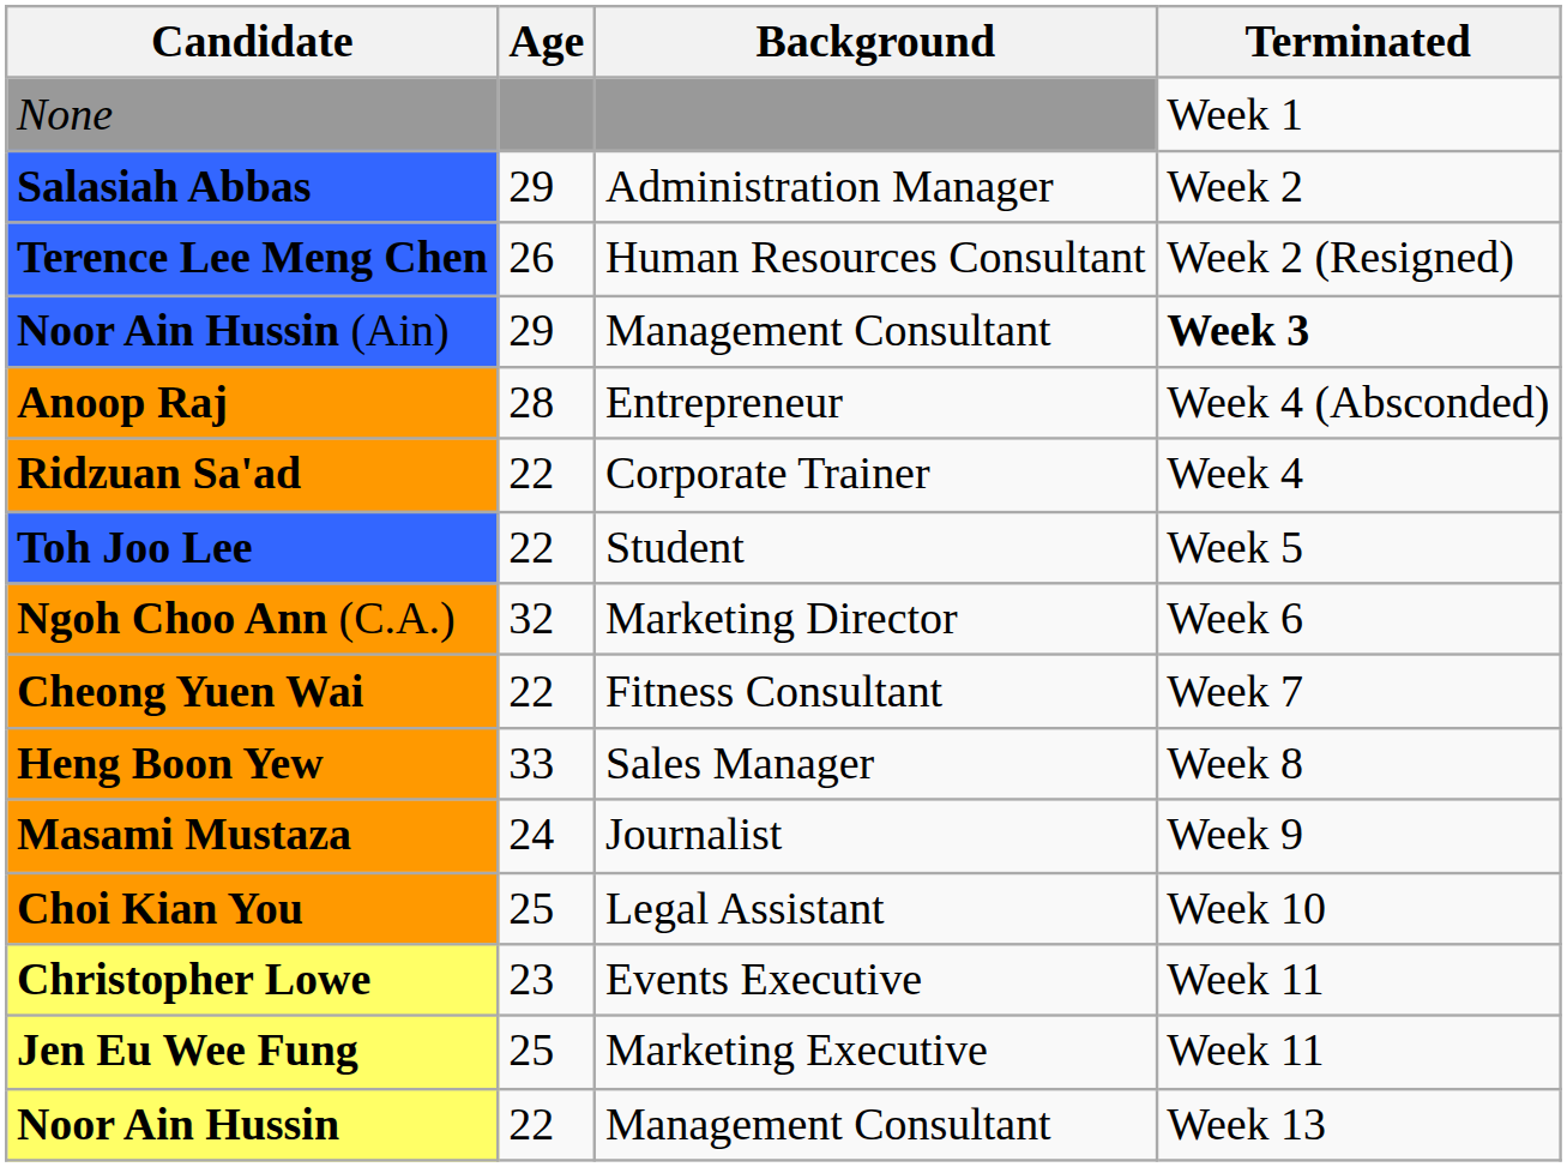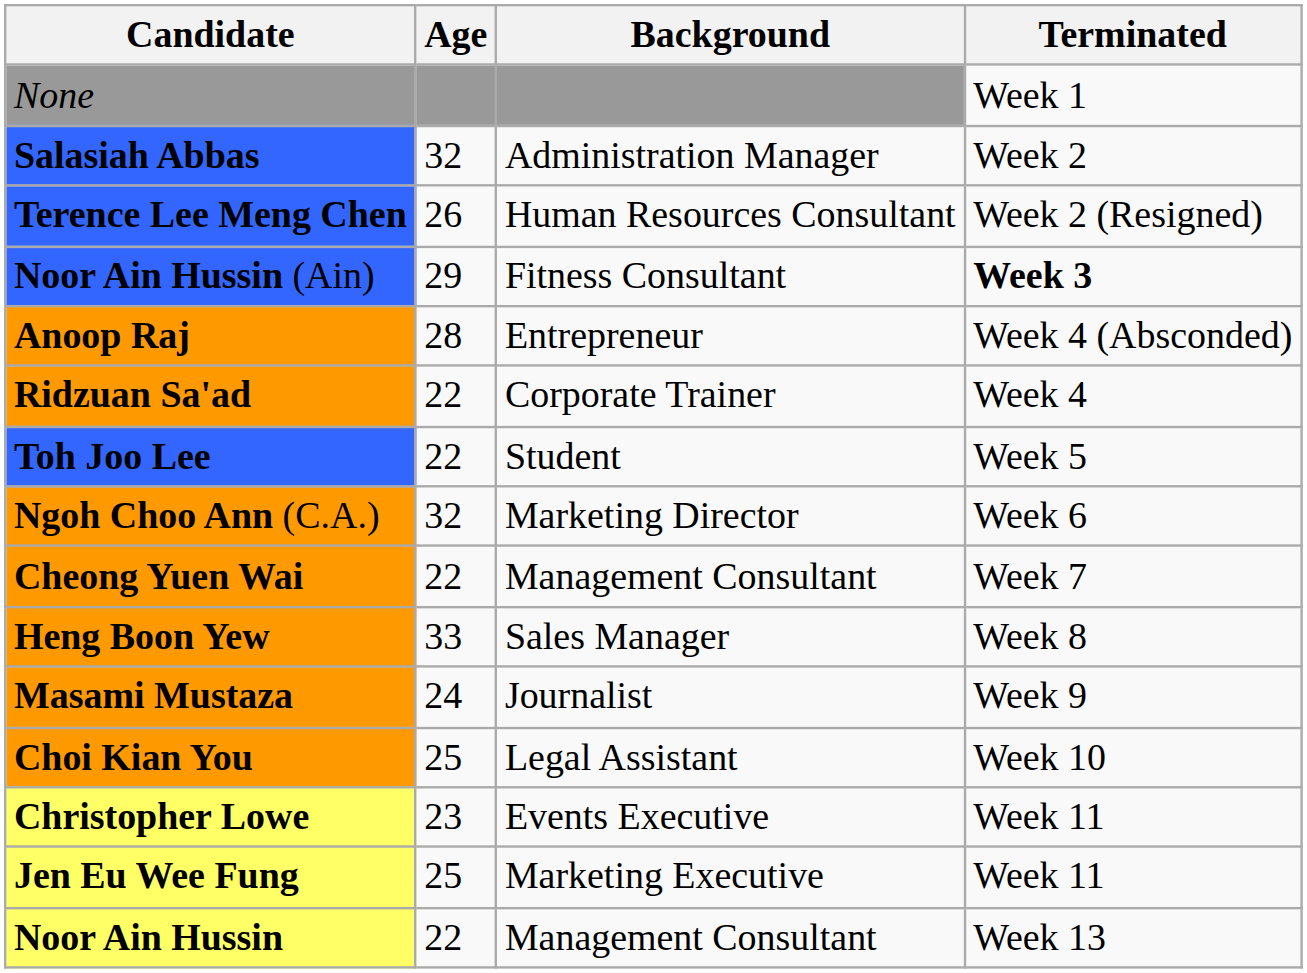Salasiah Abbas | Age: 29 -> 32
Noor Ain Hussin (Ain) | Background: Management Consultant -> Fitness Consultant
Cheong Yuen Wai | Background: Fitness Consultant -> Management Consultant
